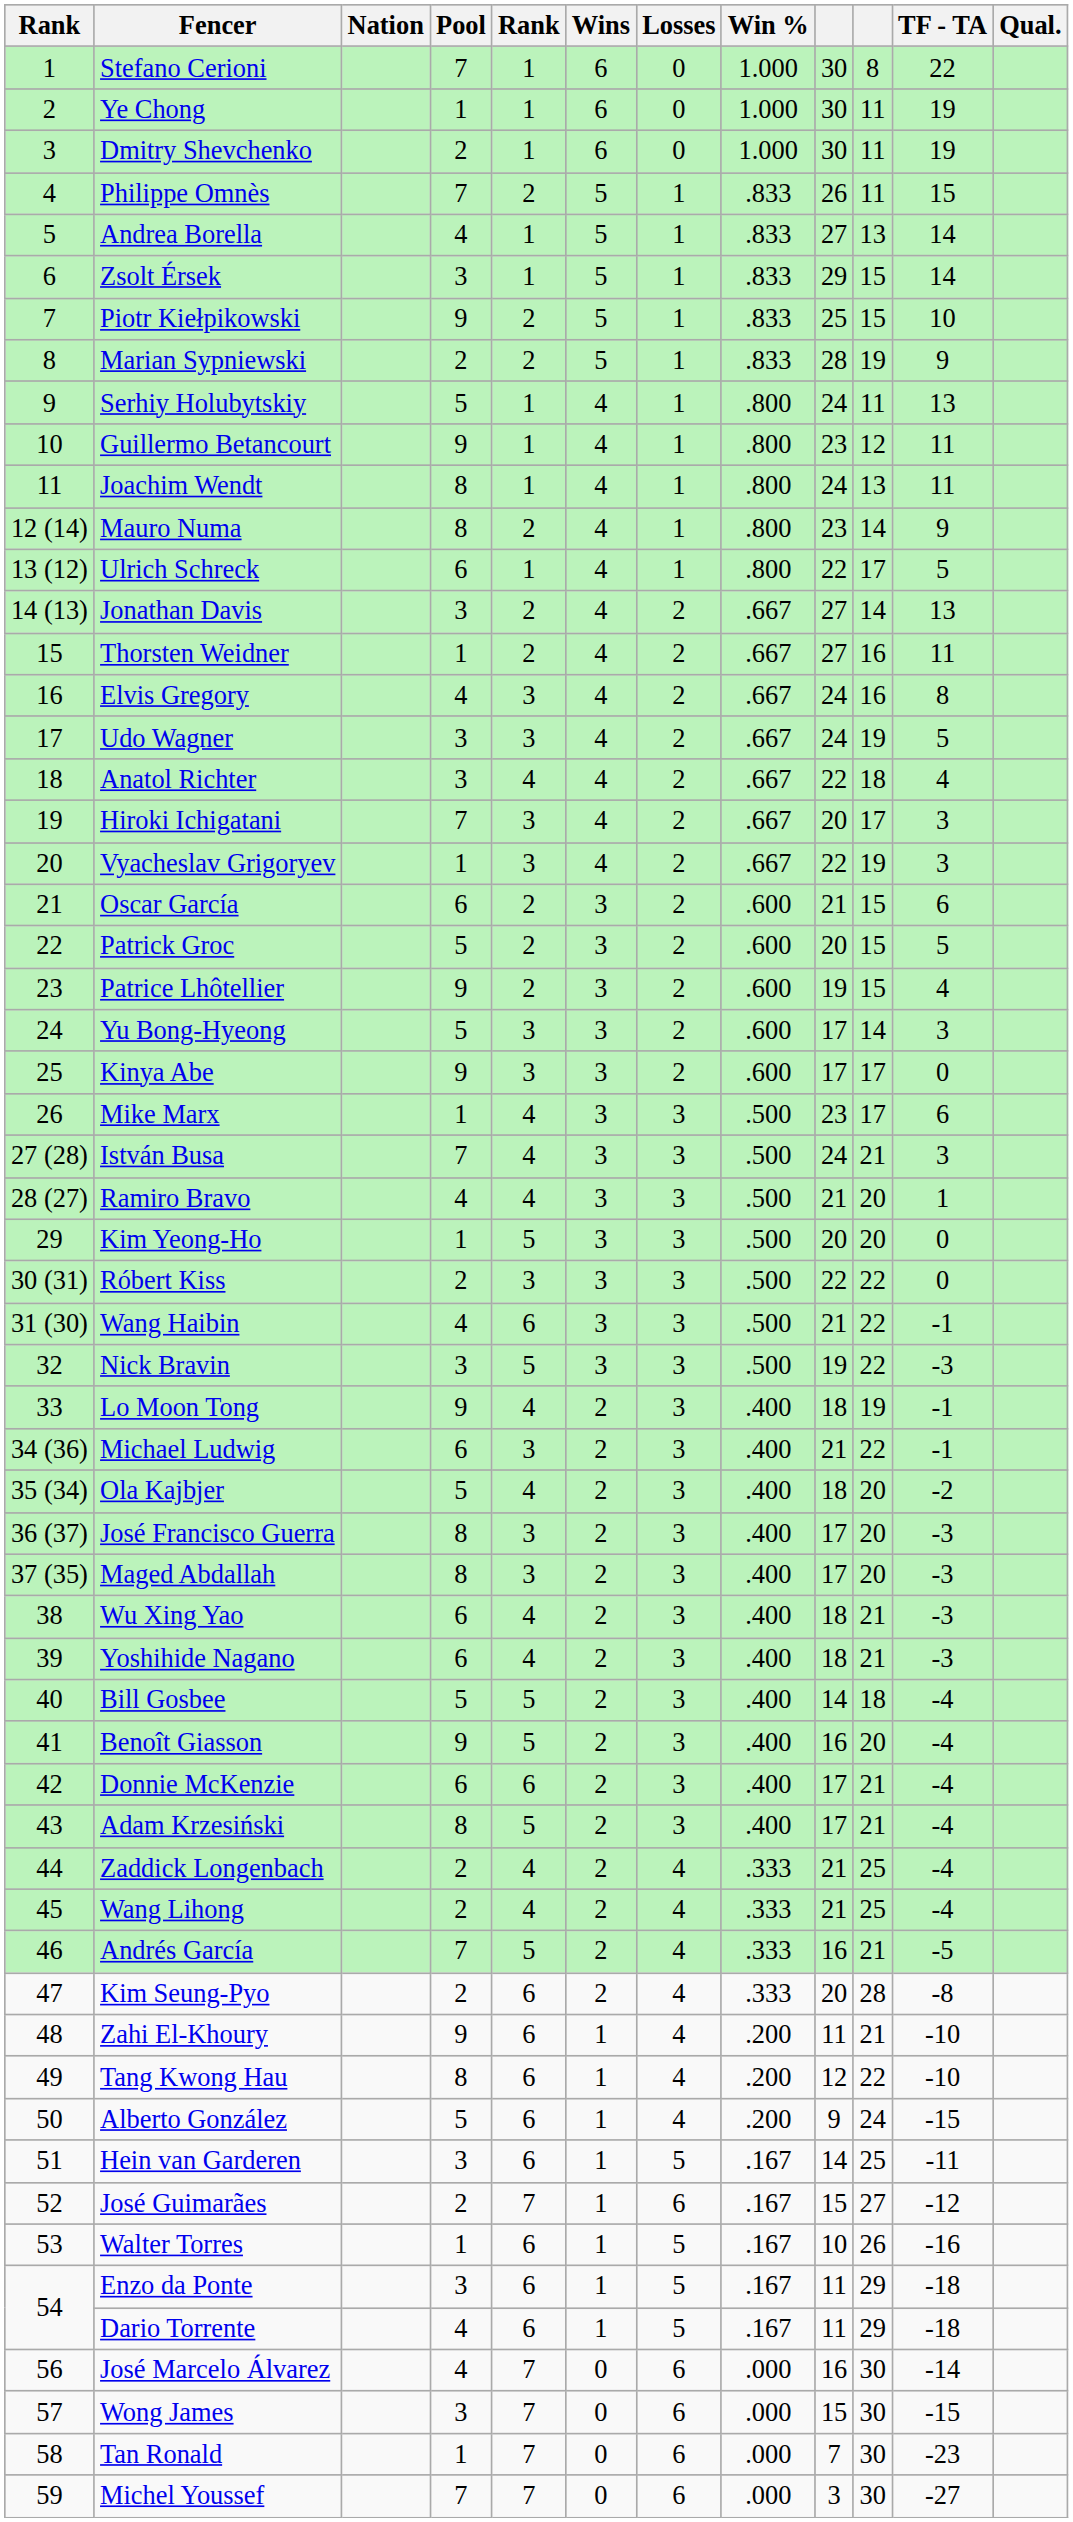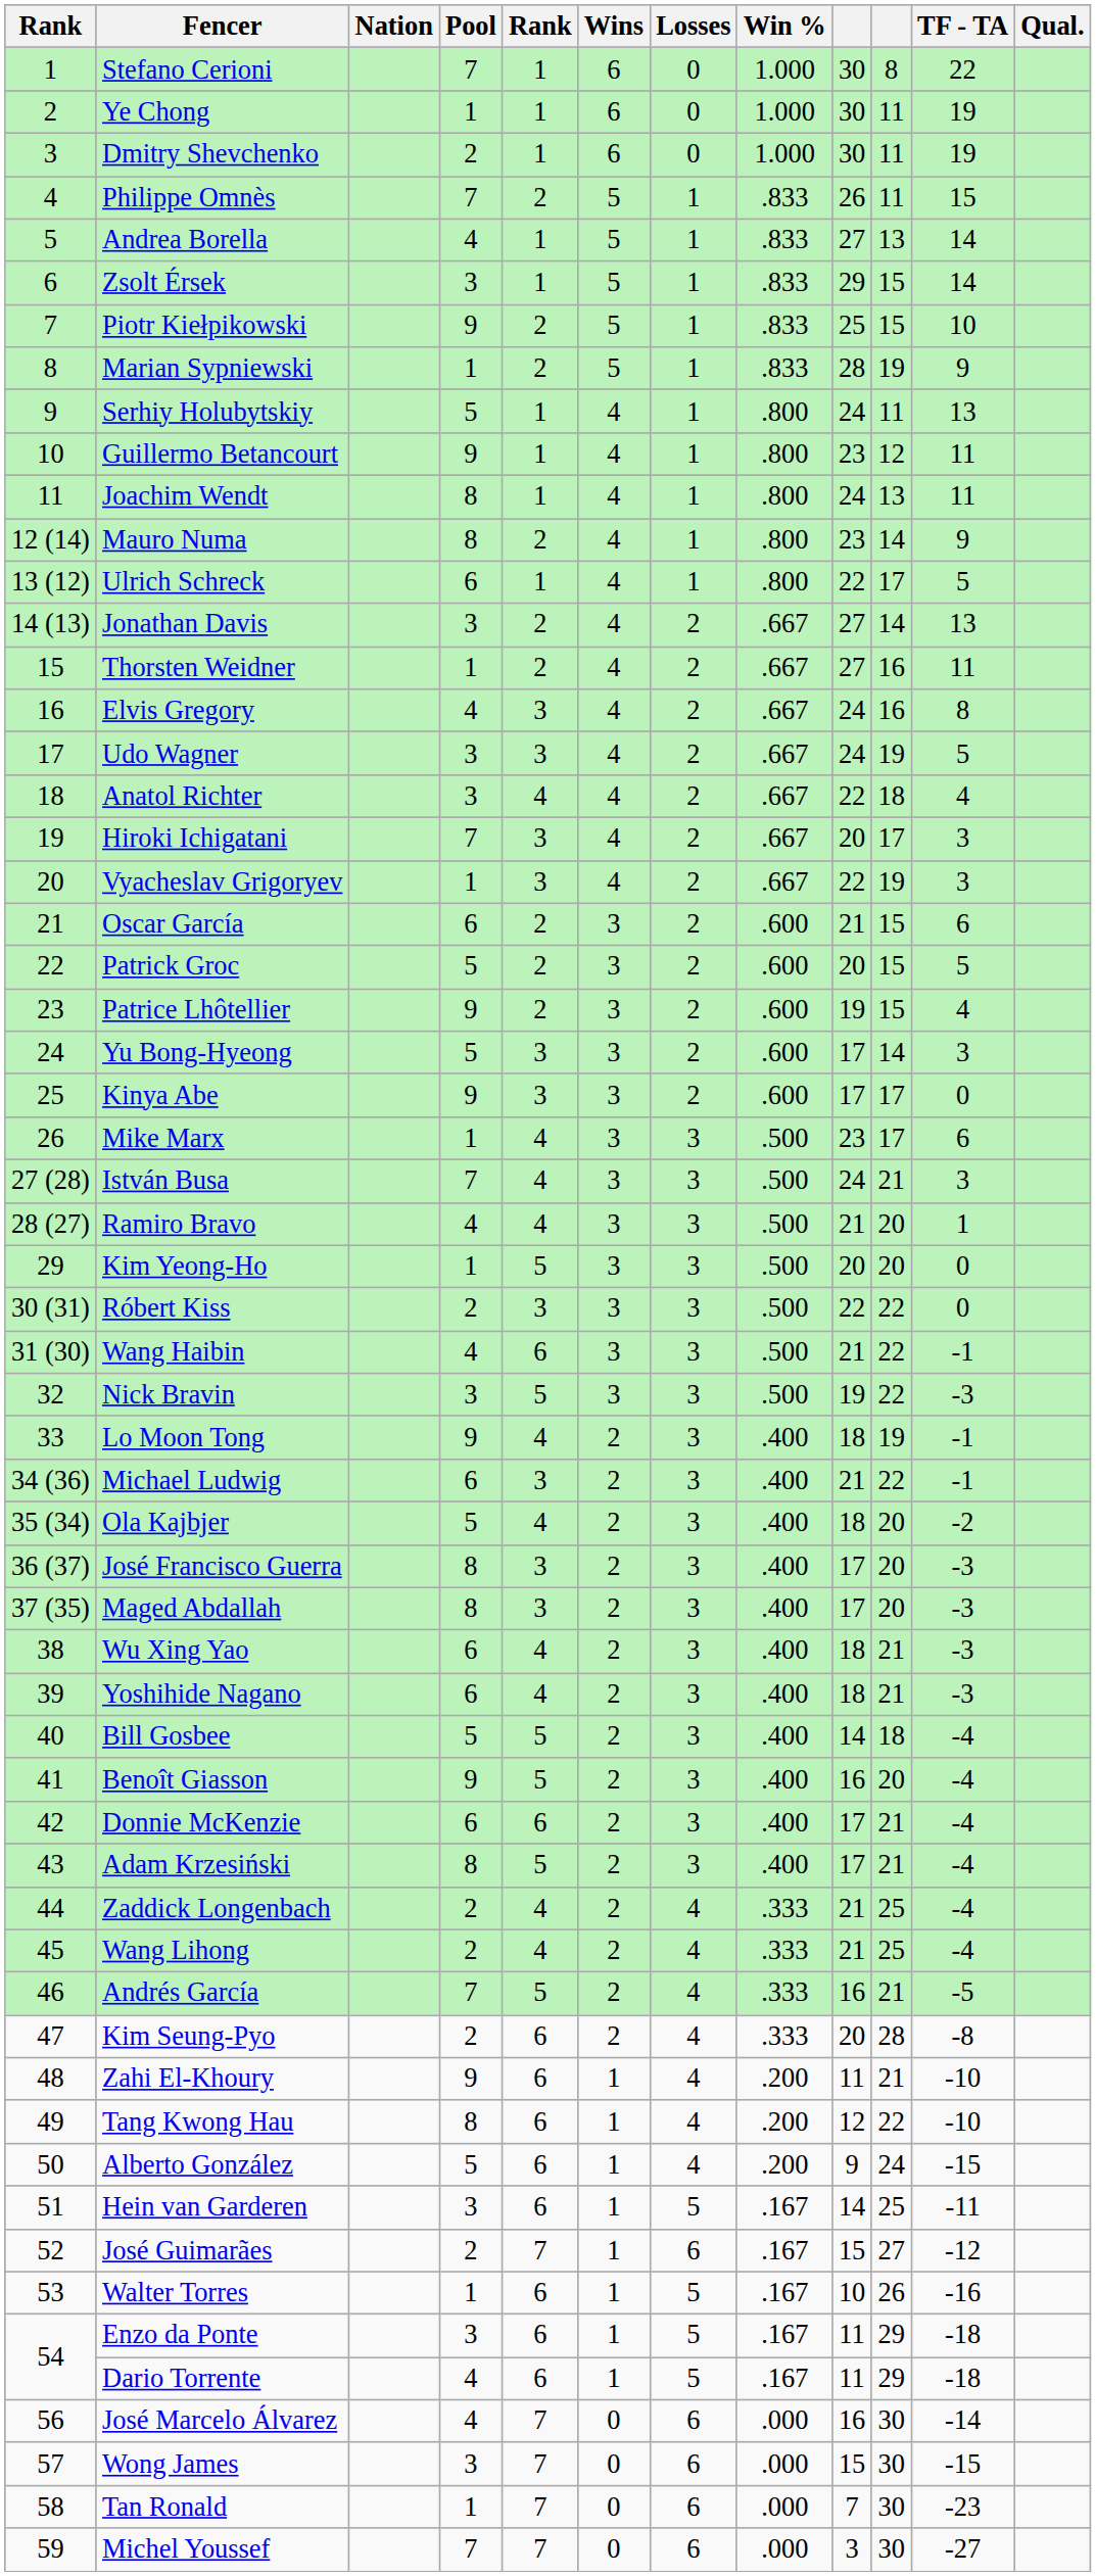Marian Sypniewski | Pool: 2 -> 1
